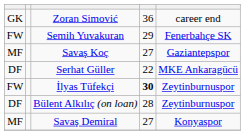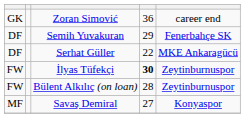Semih Yuvakuran | column 1: FW -> DF
- row: MF | Savaş Koç | 27 | Gaziantepspor
Bülent Alkılıç (on loan) | column 1: DF -> FW
